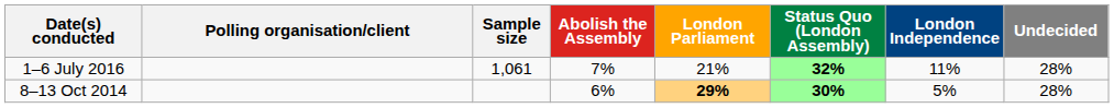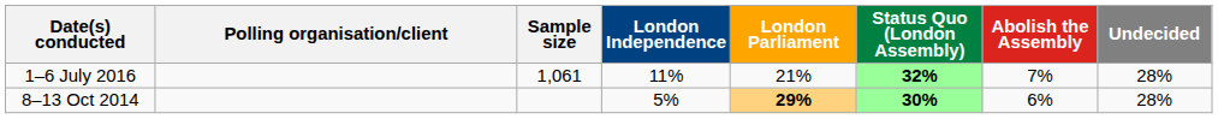columns swapped: London Independence <-> Abolish the Assembly
